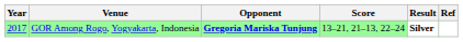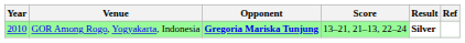GOR Among Rogo, Yogyakarta, Indonesia | Year: 2017 -> 2010
